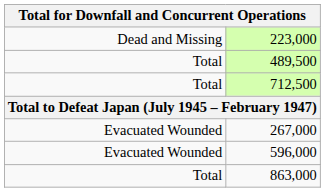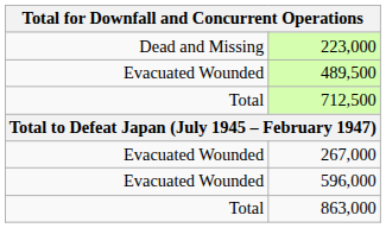489,500 | column 1: Total -> Evacuated Wounded
